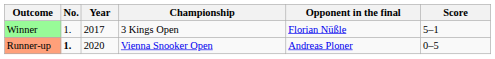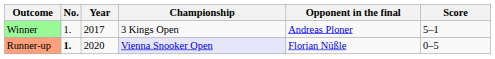Winner | Opponent in the final: Florian Nüßle -> Andreas Ploner
Runner-up | Championship: no background -> lavender background
Runner-up | Opponent in the final: Andreas Ploner -> Florian Nüßle
